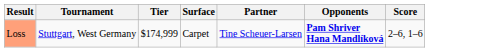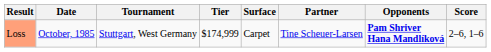+ column: Date | October, 1985
